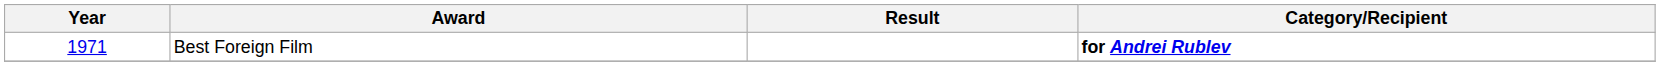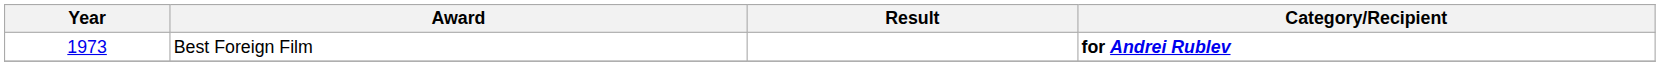Best Foreign Film | Year: 1971 -> 1973
